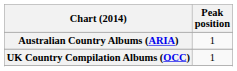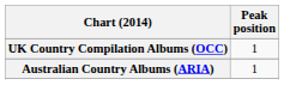rows swapped: Australian Country Albums (ARIA) <-> UK Country Compilation Albums (OCC)
